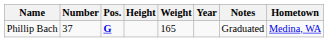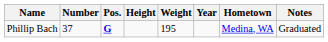columns swapped: Hometown <-> Notes
Phillip Bach | Weight: 165 -> 195
